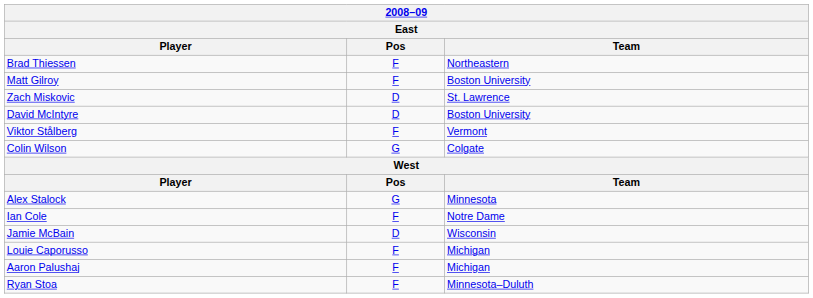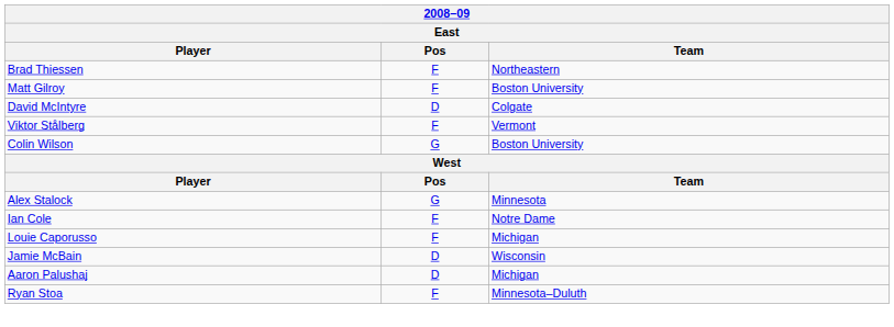- row: Zach Miskovic | D | St. Lawrence
David McIntyre | Team: Boston University -> Colgate
Colin Wilson | Team: Colgate -> Boston University
rows swapped: Jamie McBain <-> Louie Caporusso
Aaron Palushaj | Pos: F -> D
